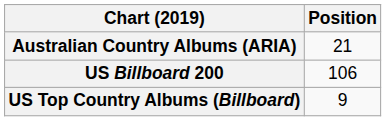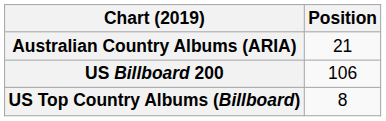US Top Country Albums (Billboard) | Position: 9 -> 8
